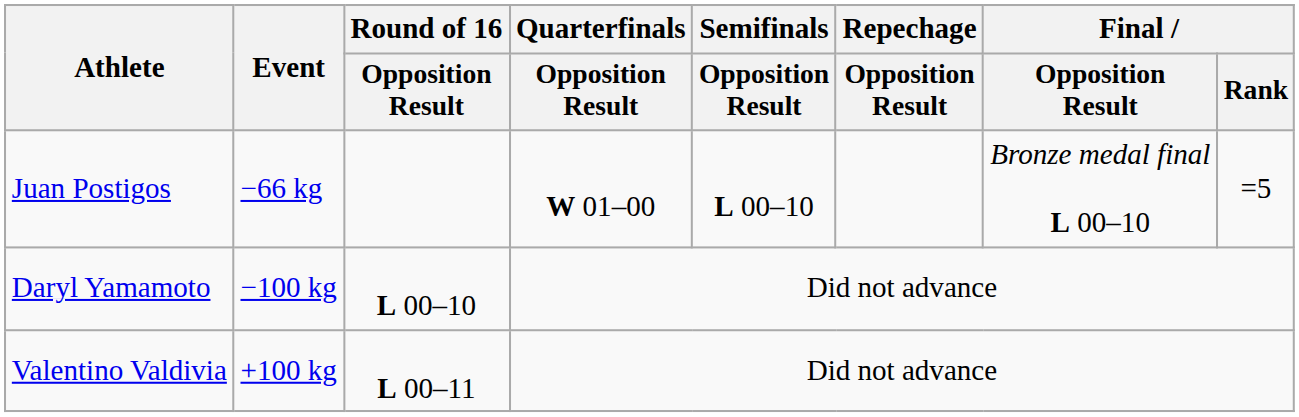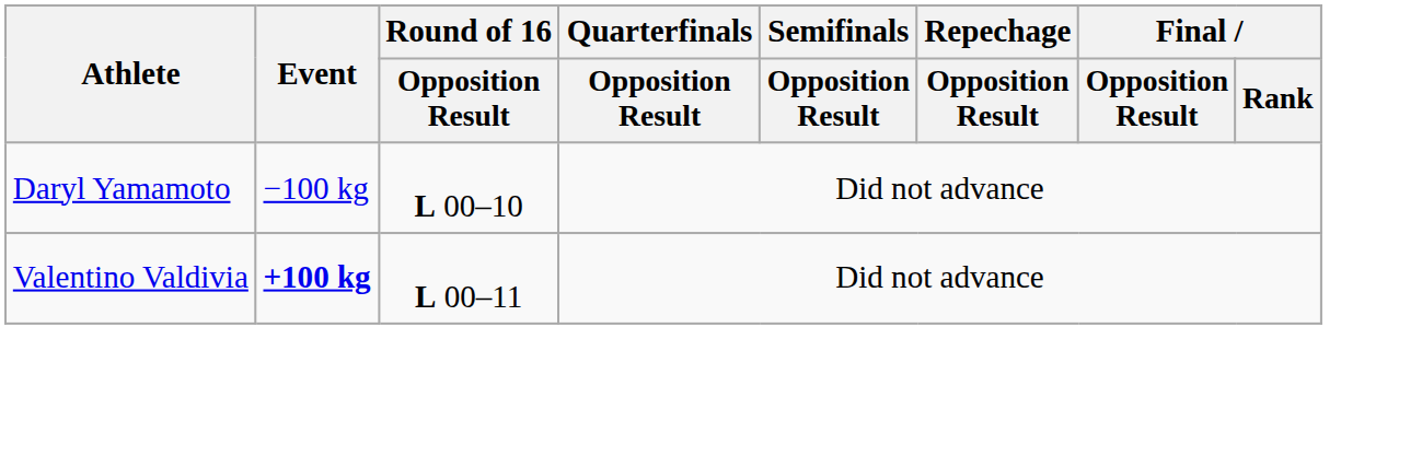- row: Juan Postigos | −66 kg | W 01–00 | L 00–10 | Bronze medal final L 00–10 | =5
Valentino Valdivia | Event: normal -> bold
